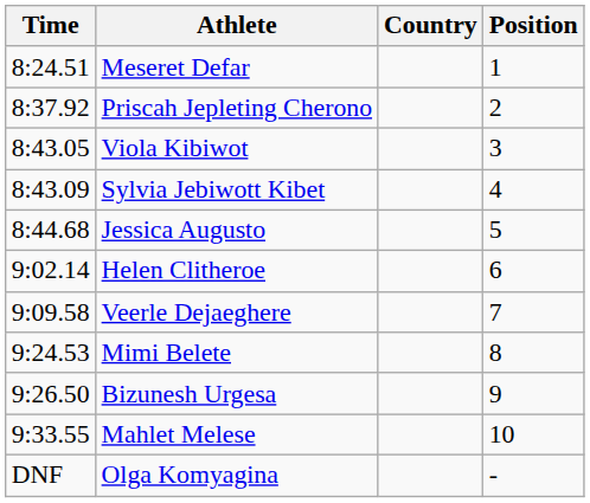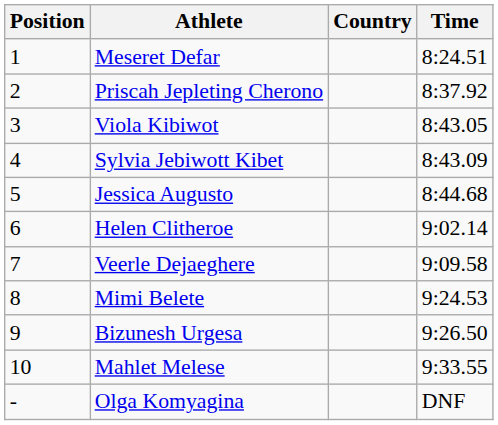columns swapped: Position <-> Time
